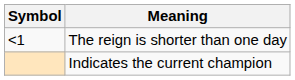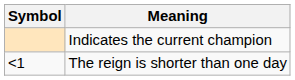rows swapped: Indicates the current champion <-> The reign is shorter than one day
